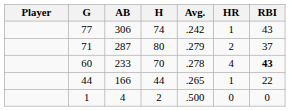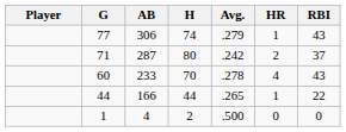77 | Avg.: .242 -> .279
71 | Avg.: .279 -> .242
60 | RBI: bold -> normal
